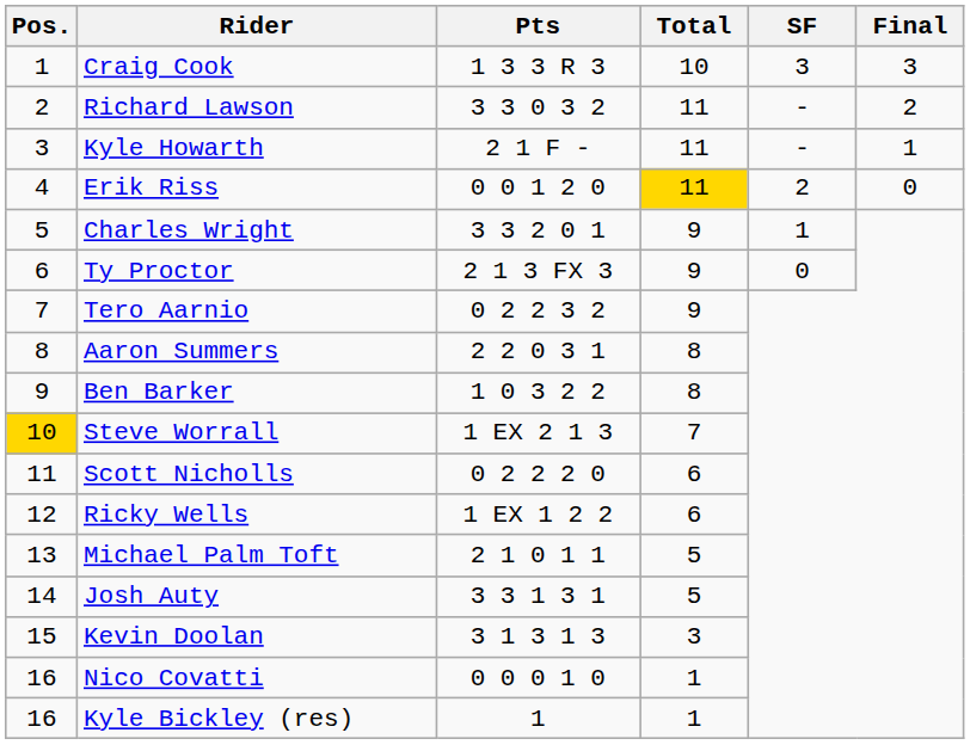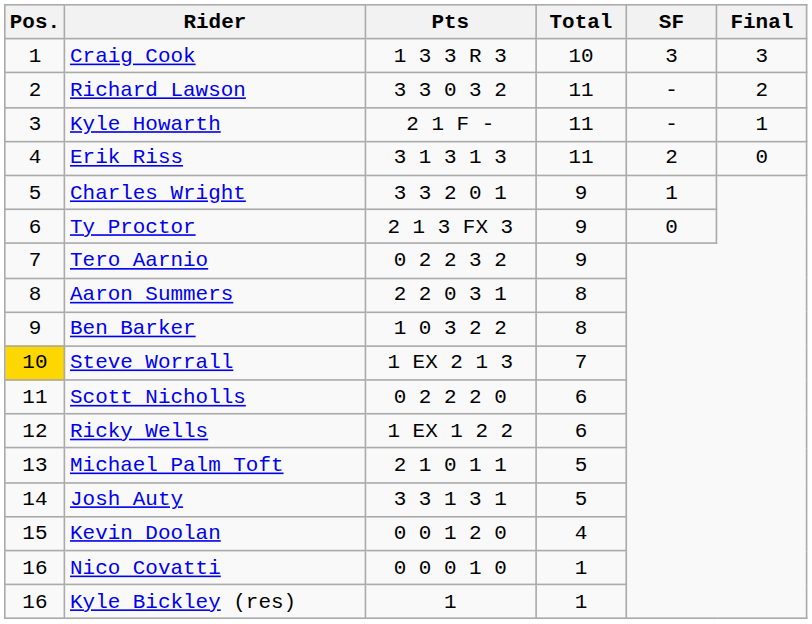Erik Riss | Pts: 0 0 1 2 0 -> 3 1 3 1 3
Erik Riss | Total: gold background -> no background
Kevin Doolan | Pts: 3 1 3 1 3 -> 0 0 1 2 0
Kevin Doolan | Total: 3 -> 4
